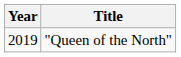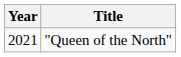"Queen of the North" | Year: 2019 -> 2021
